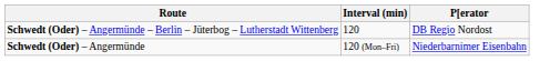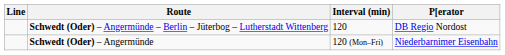+ column: Line
